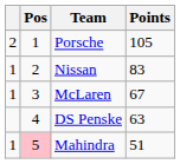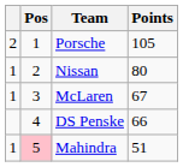Nissan | Points: 83 -> 80
DS Penske | Points: 63 -> 66
